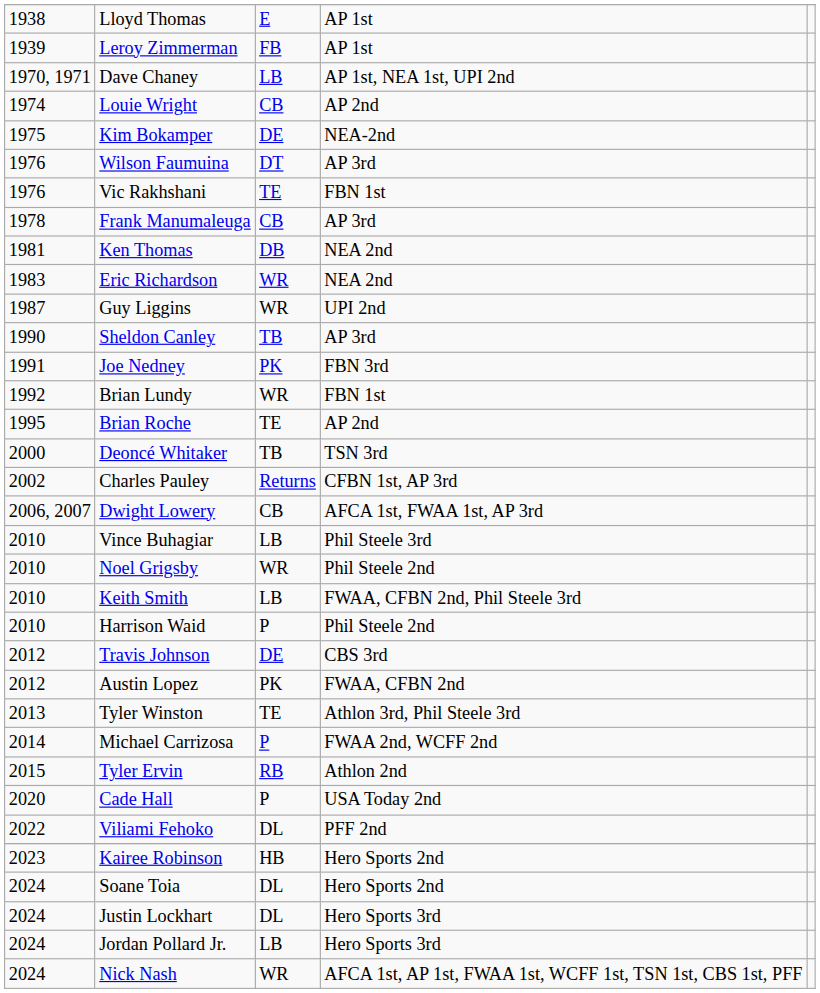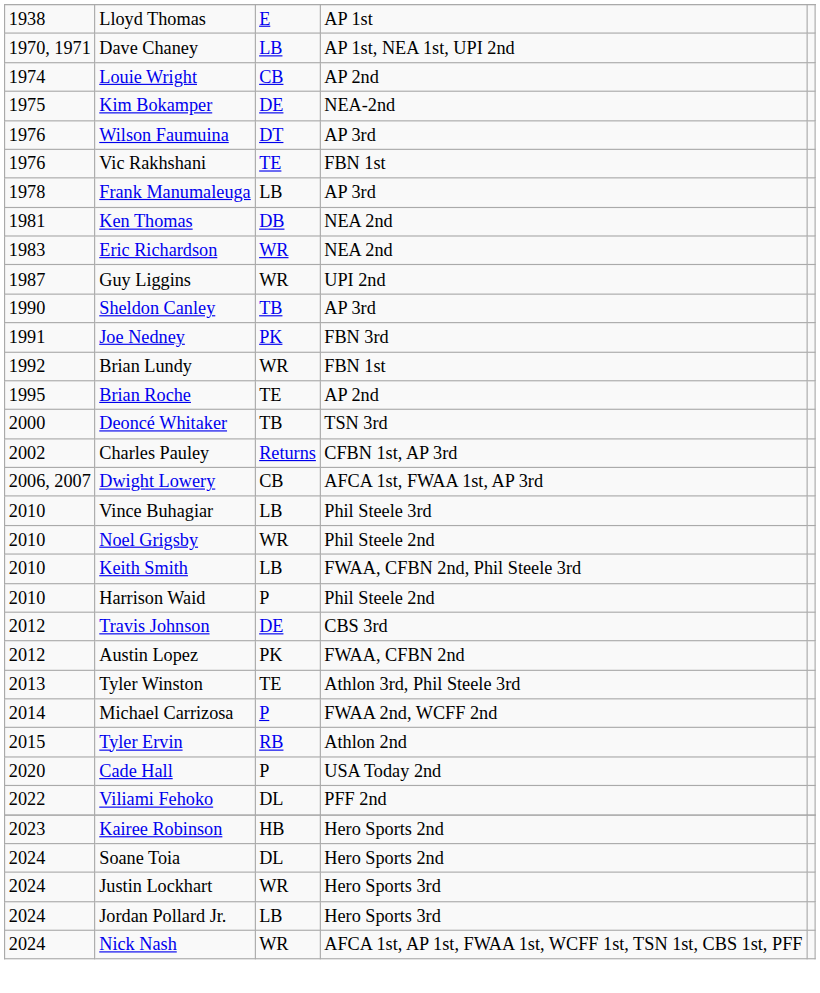- row: 1939 | Leroy Zimmerman | FB | AP 1st
Frank Manumaleuga | column 3: CB -> LB
Justin Lockhart | column 3: DL -> WR
